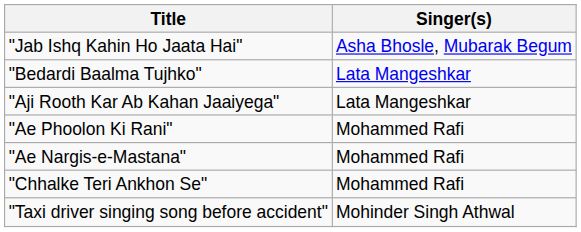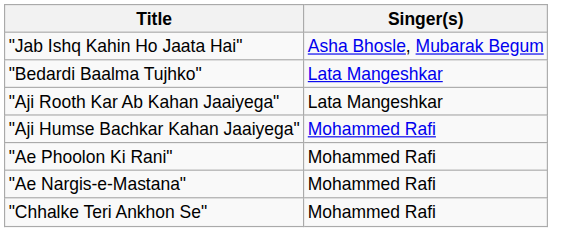+ row: "Aji Humse Bachkar Kahan Jaaiyega" | Mohammed Rafi
- row: "Taxi driver singing song before accident" | Mohinder Singh Athwal
